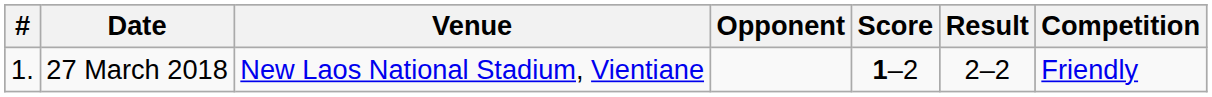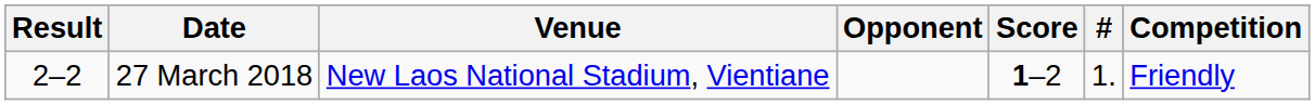columns swapped: # <-> Result
